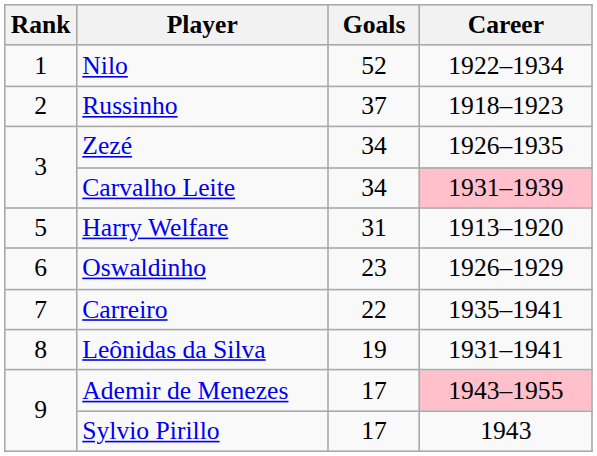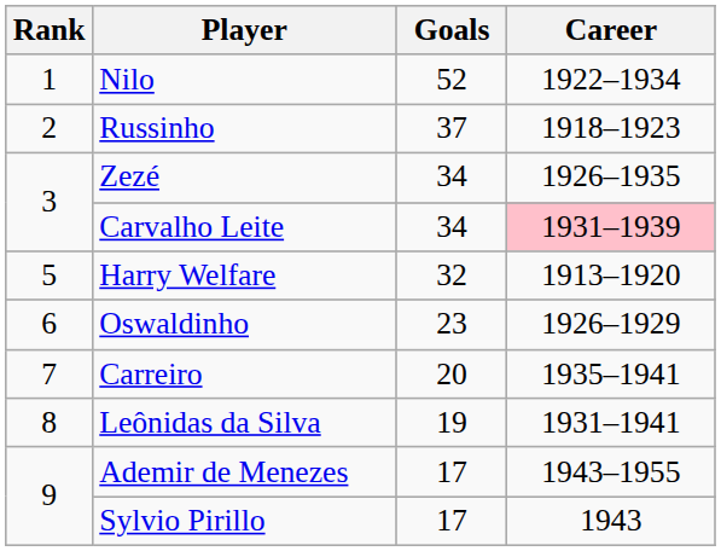Harry Welfare | Goals: 31 -> 32
Carreiro | Goals: 22 -> 20
Ademir de Menezes | Career: pink background -> no background
